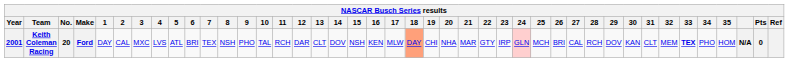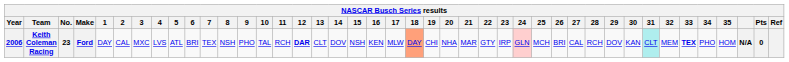Keith Coleman Racing | Year: 2001 -> 2006
Keith Coleman Racing | No.: 20 -> 23
Keith Coleman Racing | 12: normal -> bold
Keith Coleman Racing | 31: no background -> paleturquoise background
